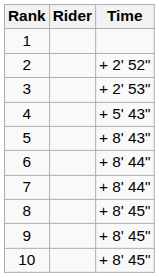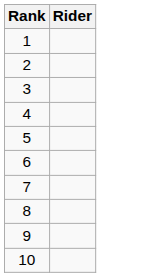- column: Time | + 2' 52" | + 2' 53" | + 5' 43" | + 8' 43" | + 8' 44" | + 8' 44" | + 8' 45" | + 8' 45" | + 8' 45"
